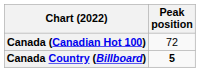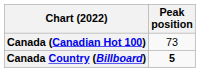Canada (Canadian Hot 100) | Peak position: 72 -> 73
